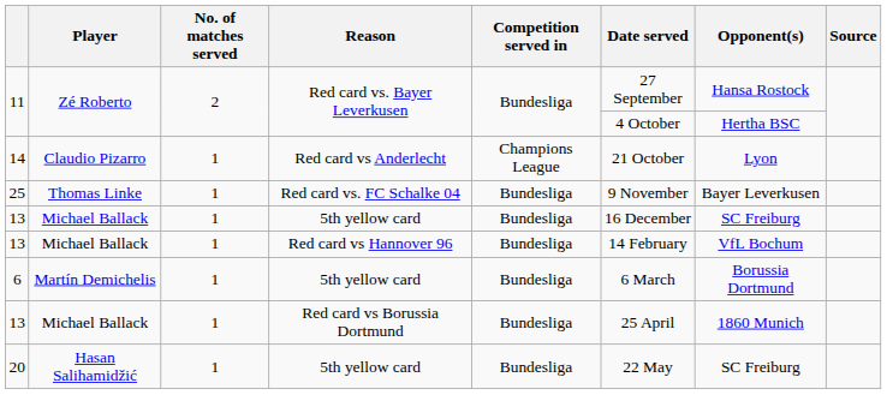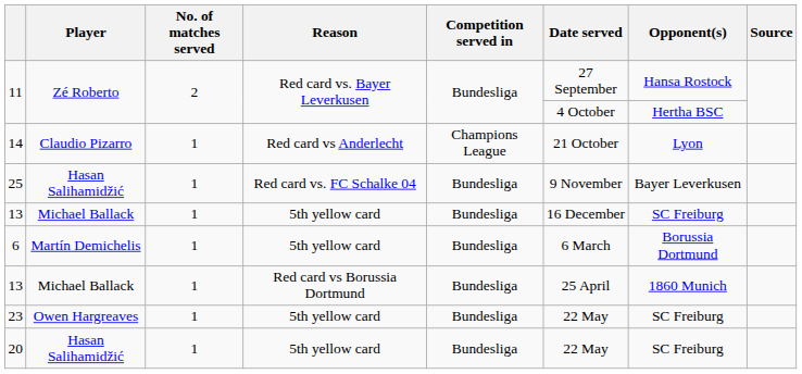25 | Player: Thomas Linke -> Hasan Salihamidžić
- row: 13 | Michael Ballack | 1 | Red card vs Hannover 96 | Bundesliga | 14 February | VfL Bochum
+ row: 23 | Owen Hargreaves | 1 | 5th yellow card | Bundesliga | 22 May | SC Freiburg
